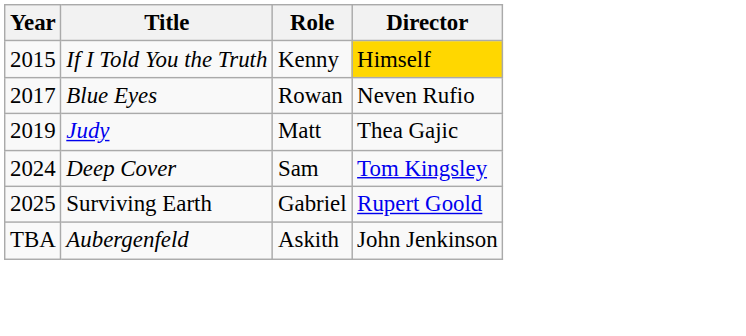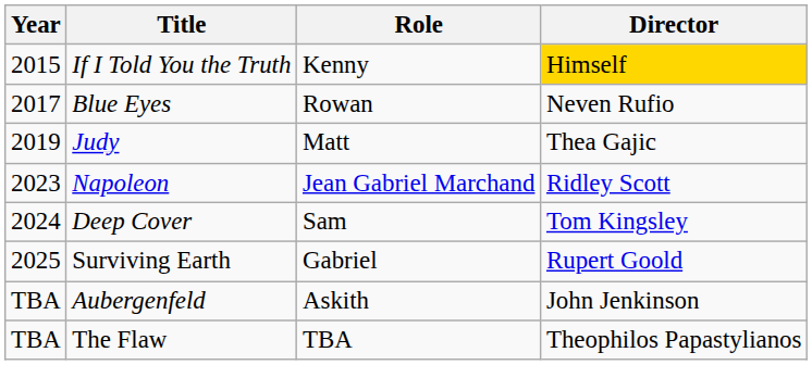+ row: 2023 | Napoleon | Jean Gabriel Marchand | Ridley Scott
+ row: TBA | The Flaw | TBA | Theophilos Papastylianos
